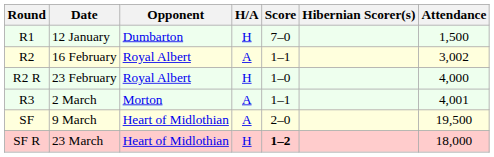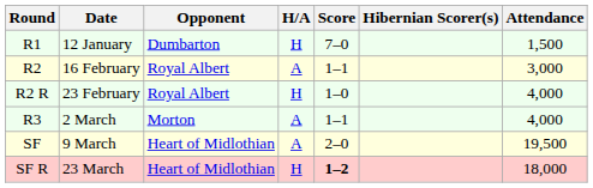R2 | Attendance: 3,002 -> 3,000
R3 | Attendance: 4,001 -> 4,000
